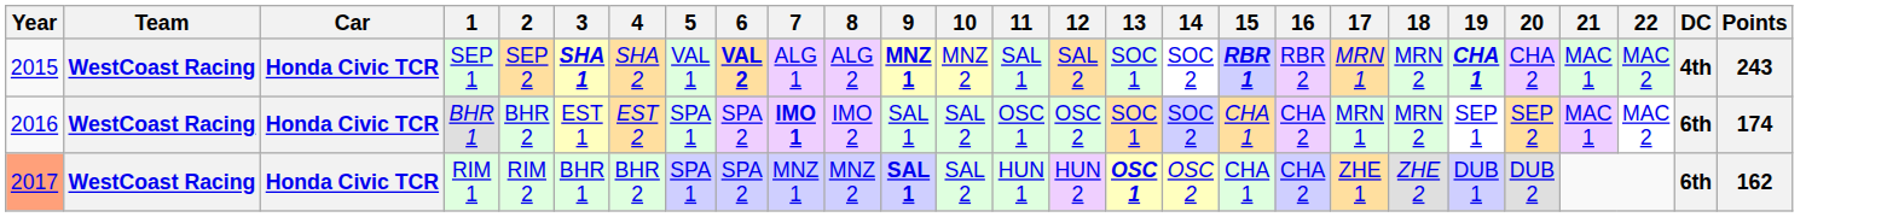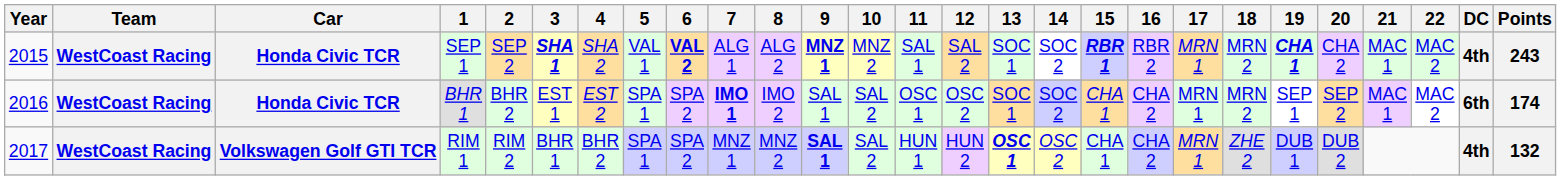RIM 1 | Year: lightsalmon background -> no background
RIM 1 | Car: Honda Civic TCR -> Volkswagen Golf GTI TCR
RIM 1 | 17: ZHE 1 -> MRN 1
RIM 1 | DC: 6th -> 4th
RIM 1 | Points: 162 -> 132
